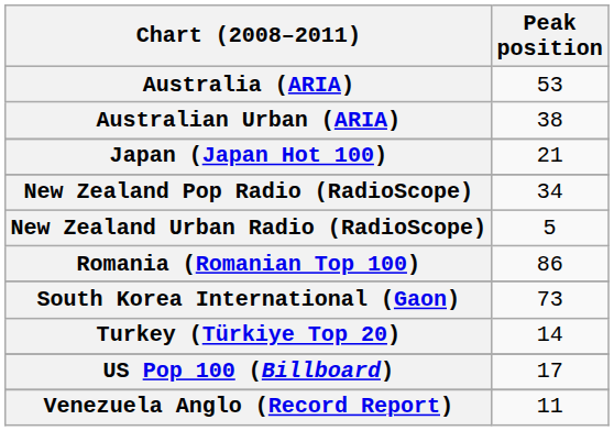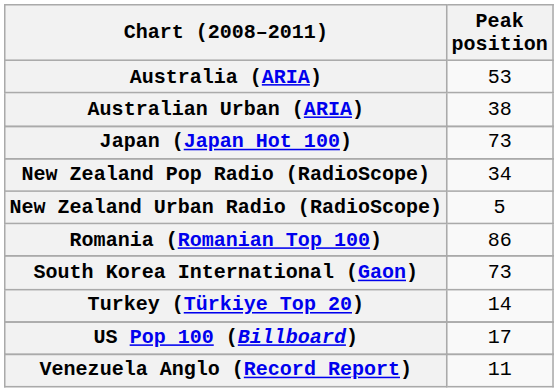Japan (Japan Hot 100) | Peak position: 21 -> 73
